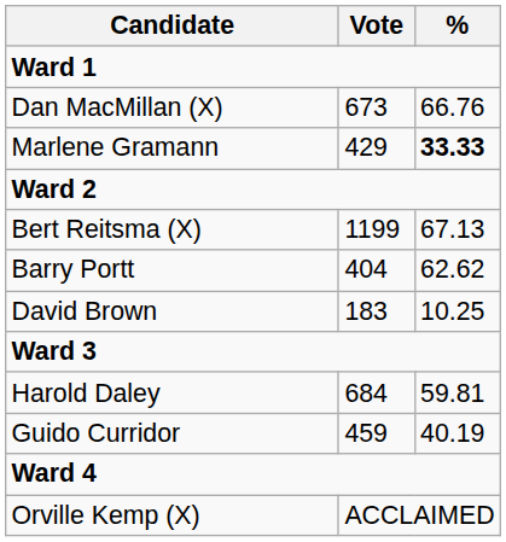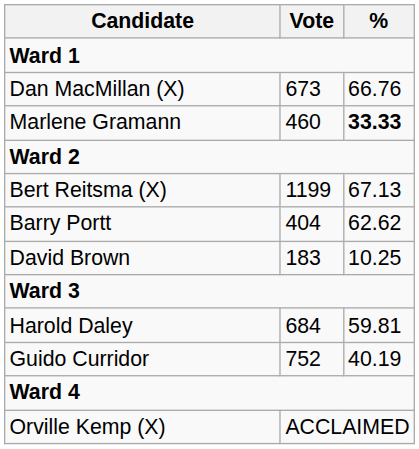Marlene Gramann | Vote: 429 -> 460
Guido Curridor | Vote: 459 -> 752
